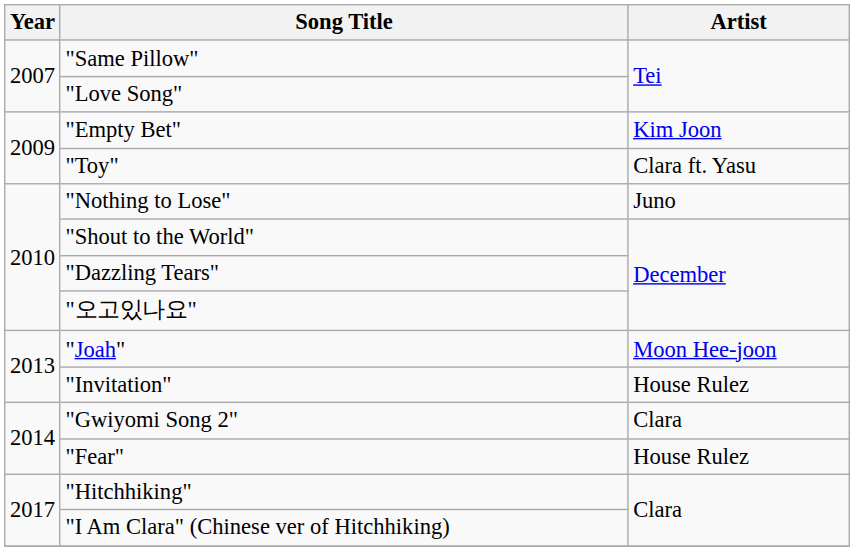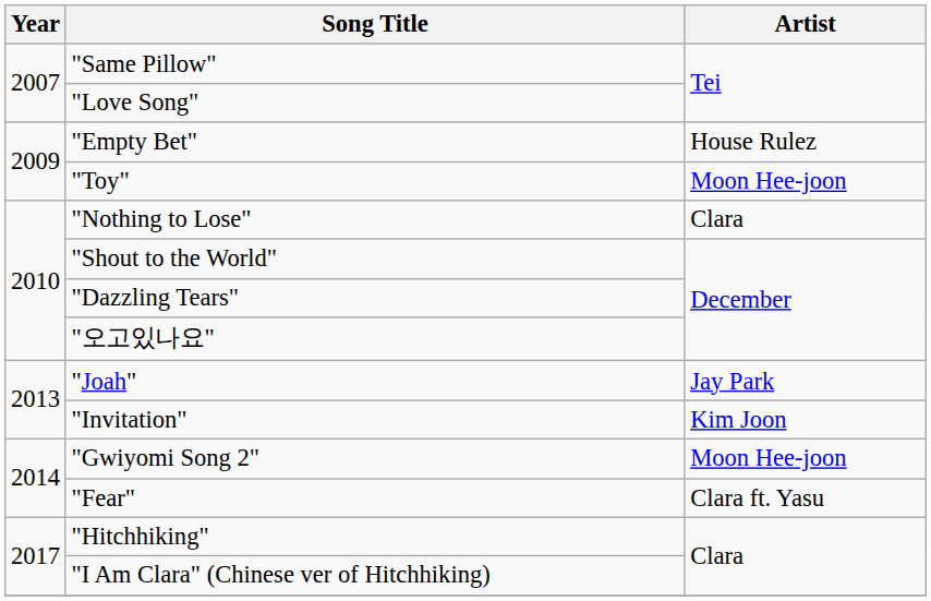"Empty Bet" | Artist: Kim Joon -> House Rulez
"Toy" | Artist: Clara ft. Yasu -> Moon Hee-joon
"Nothing to Lose" | Artist: Juno -> Clara
"Joah" | Artist: Moon Hee-joon -> Jay Park
"Invitation" | Artist: House Rulez -> Kim Joon
"Gwiyomi Song 2" | Artist: Clara -> Moon Hee-joon
"Fear" | Artist: House Rulez -> Clara ft. Yasu
